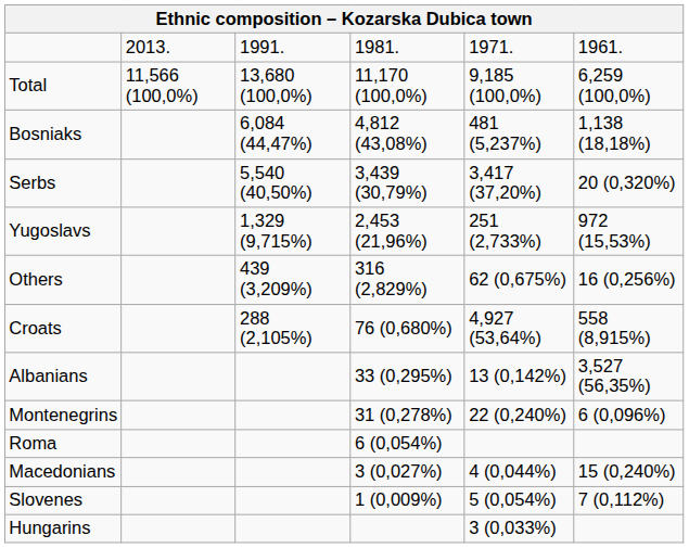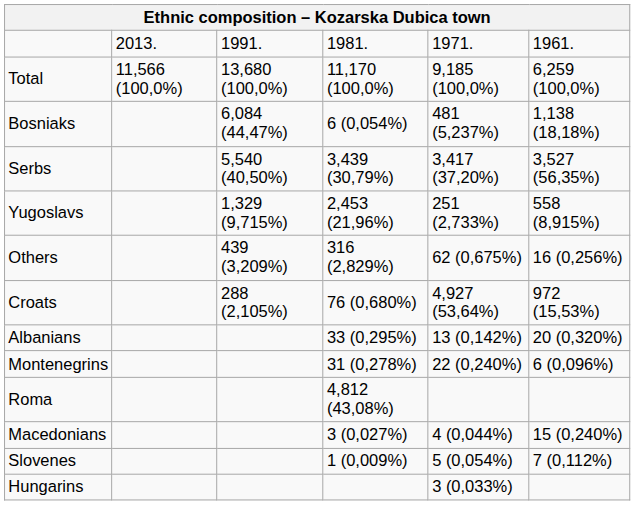Bosniaks | column 4: 4,812 (43,08%) -> 6 (0,054%)
Serbs | column 6: 20 (0,320%) -> 3,527 (56,35%)
Yugoslavs | column 6: 972 (15,53%) -> 558 (8,915%)
Croats | column 6: 558 (8,915%) -> 972 (15,53%)
Albanians | column 6: 3,527 (56,35%) -> 20 (0,320%)
Roma | column 4: 6 (0,054%) -> 4,812 (43,08%)
